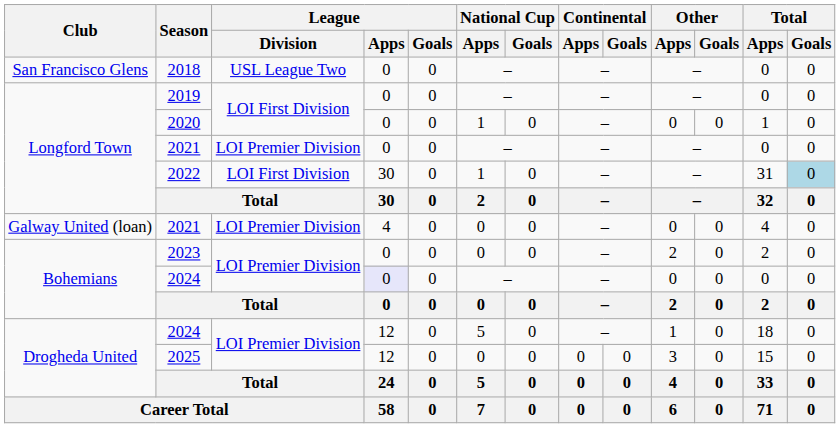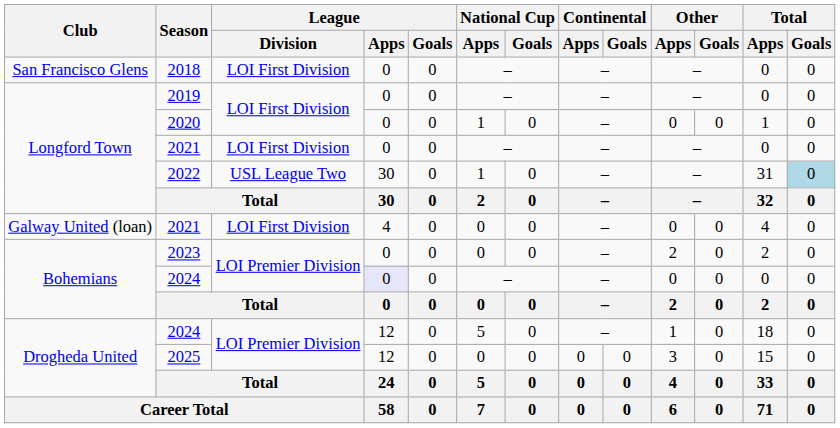2018 | League / Division: USL League Two -> LOI First Division
Longford Town / 2021 | League / Division: LOI Premier Division -> LOI First Division
2022 | League / Division: LOI First Division -> USL League Two
Galway United (loan) / 2021 | League / Division: LOI Premier Division -> LOI First Division
